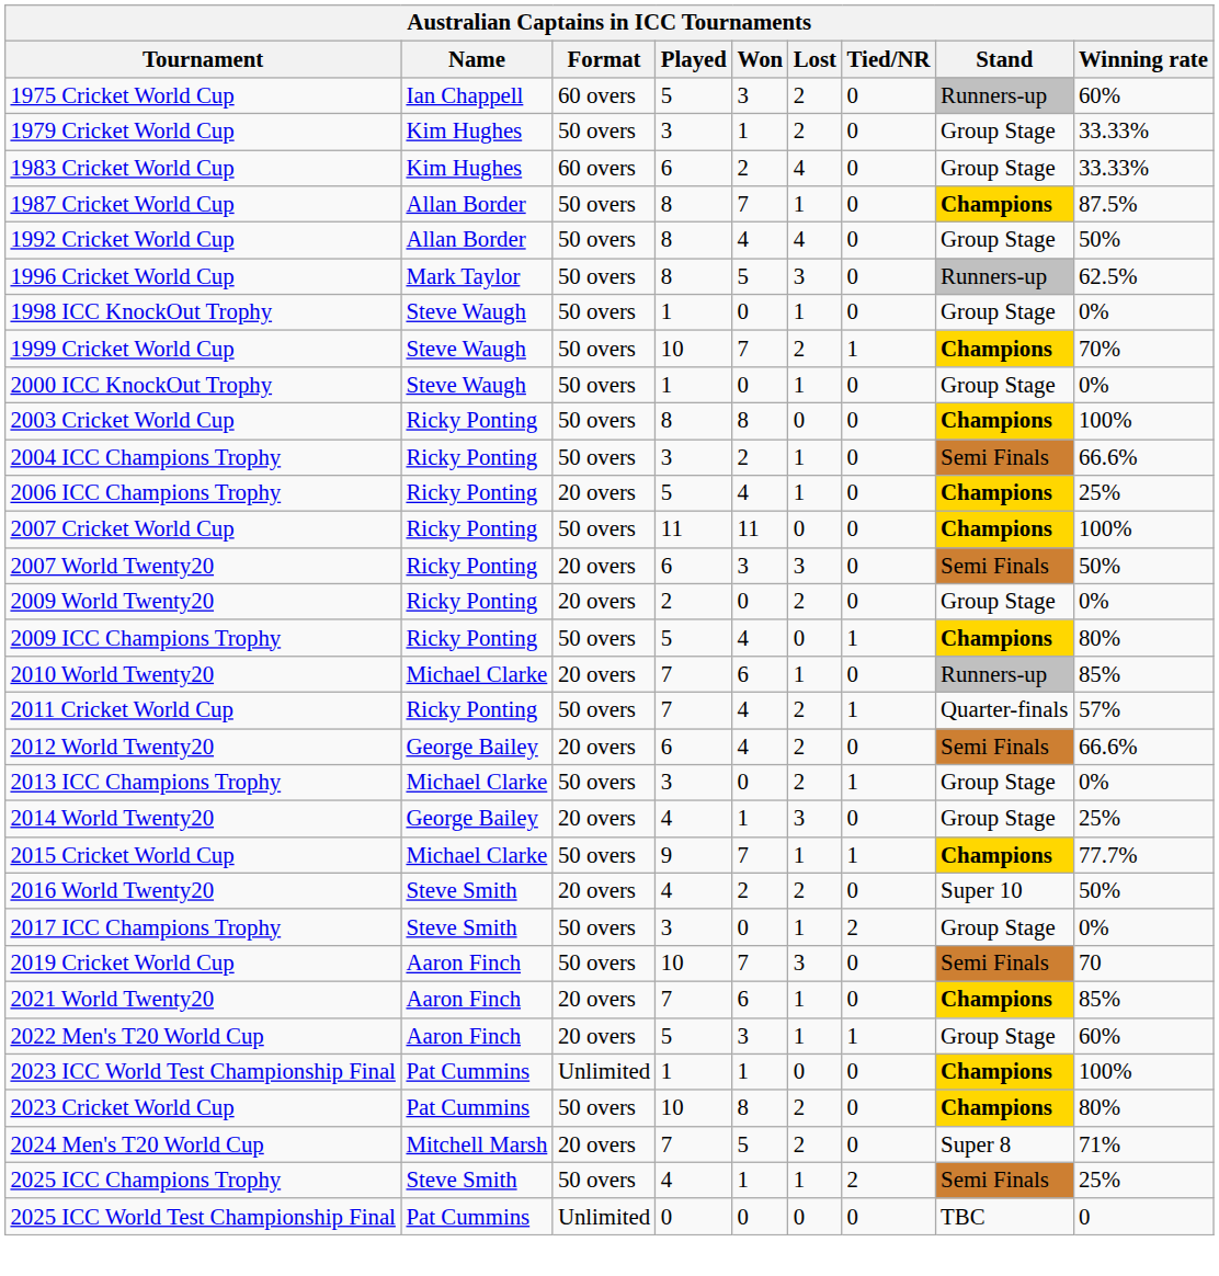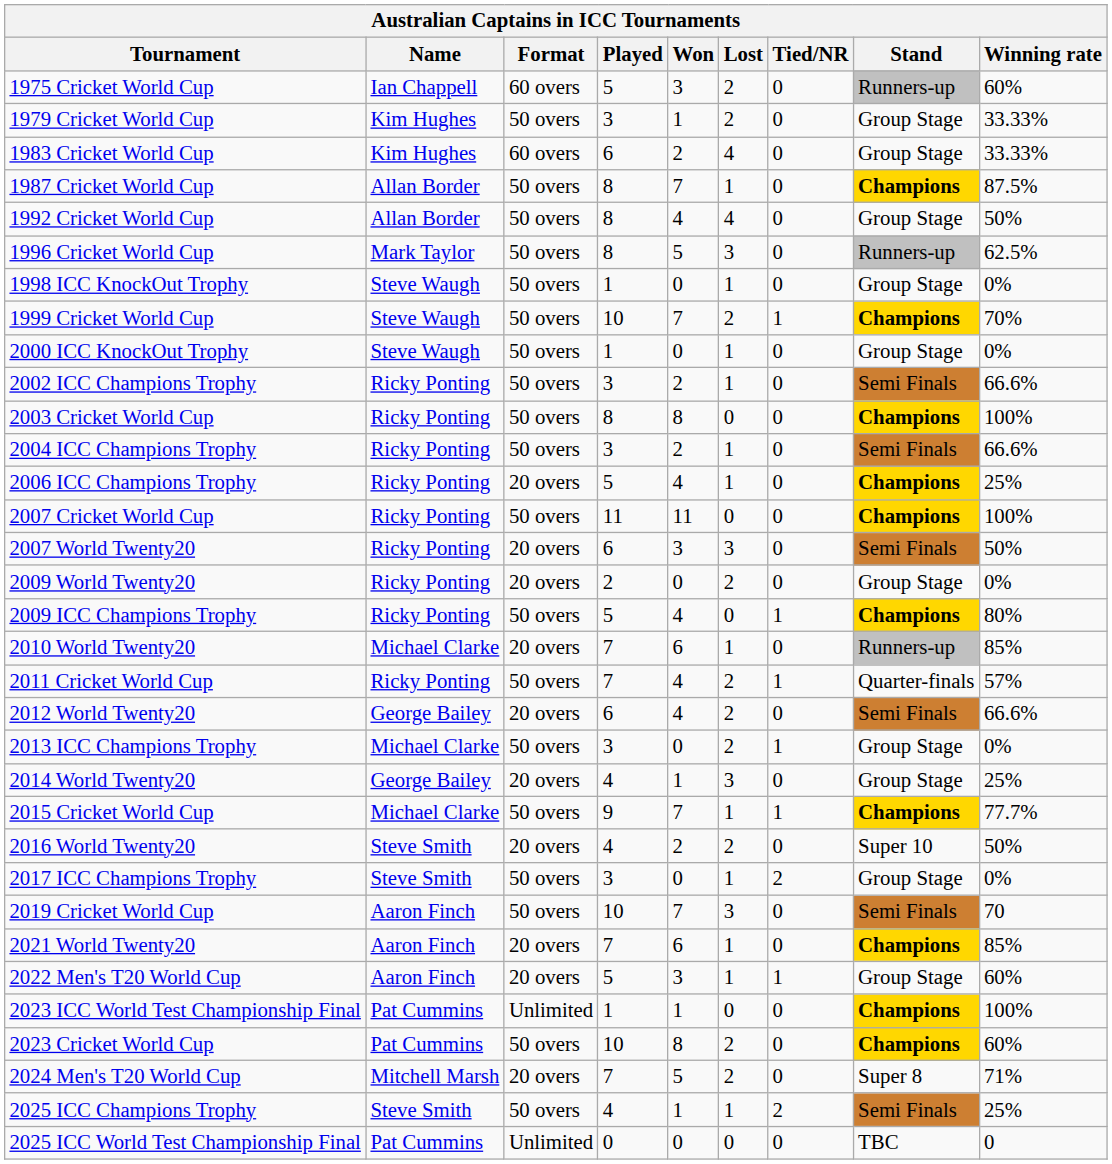+ row: 2002 ICC Champions Trophy | Ricky Ponting | 50 overs | 3 | 2 | 1 | 0 | Semi Finals | 66.6%
2023 Cricket World Cup | Winning rate: 80% -> 60%
